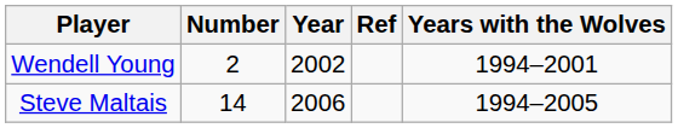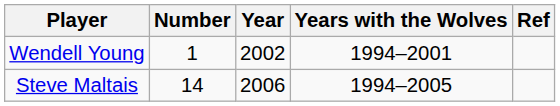columns swapped: Years with the Wolves <-> Ref
Wendell Young | Number: 2 -> 1
